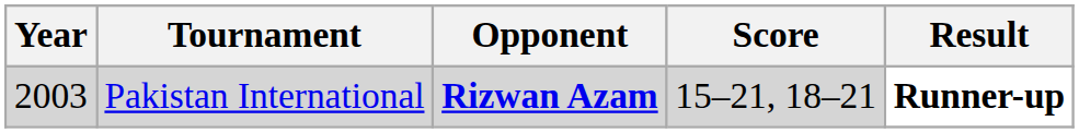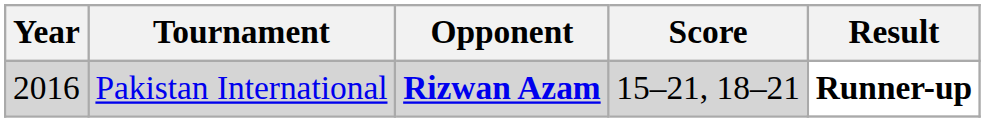Pakistan International | Year: 2003 -> 2016
